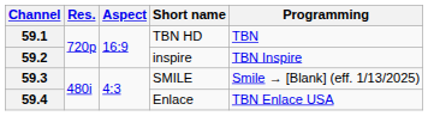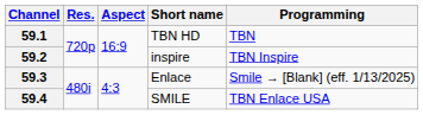59.3 | Short name: SMILE -> Enlace
59.4 | Short name: Enlace -> SMILE
